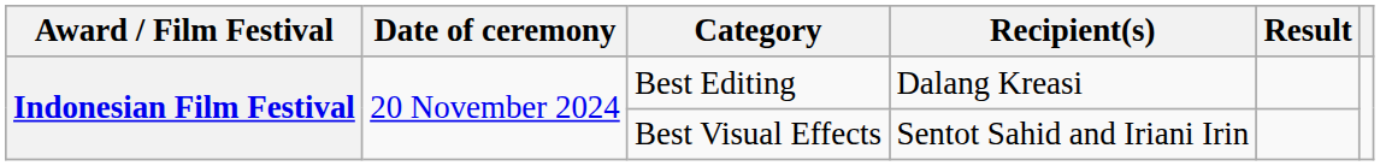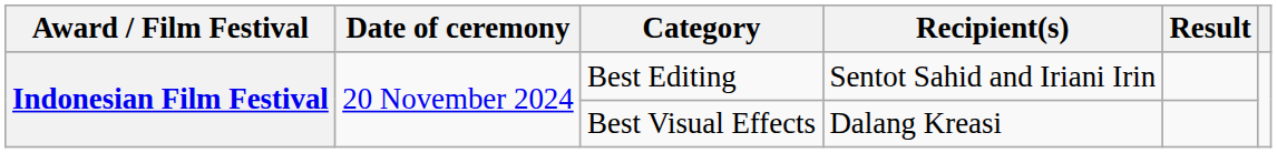Best Editing | Recipient(s): Dalang Kreasi -> Sentot Sahid and Iriani Irin
Best Visual Effects | Recipient(s): Sentot Sahid and Iriani Irin -> Dalang Kreasi
